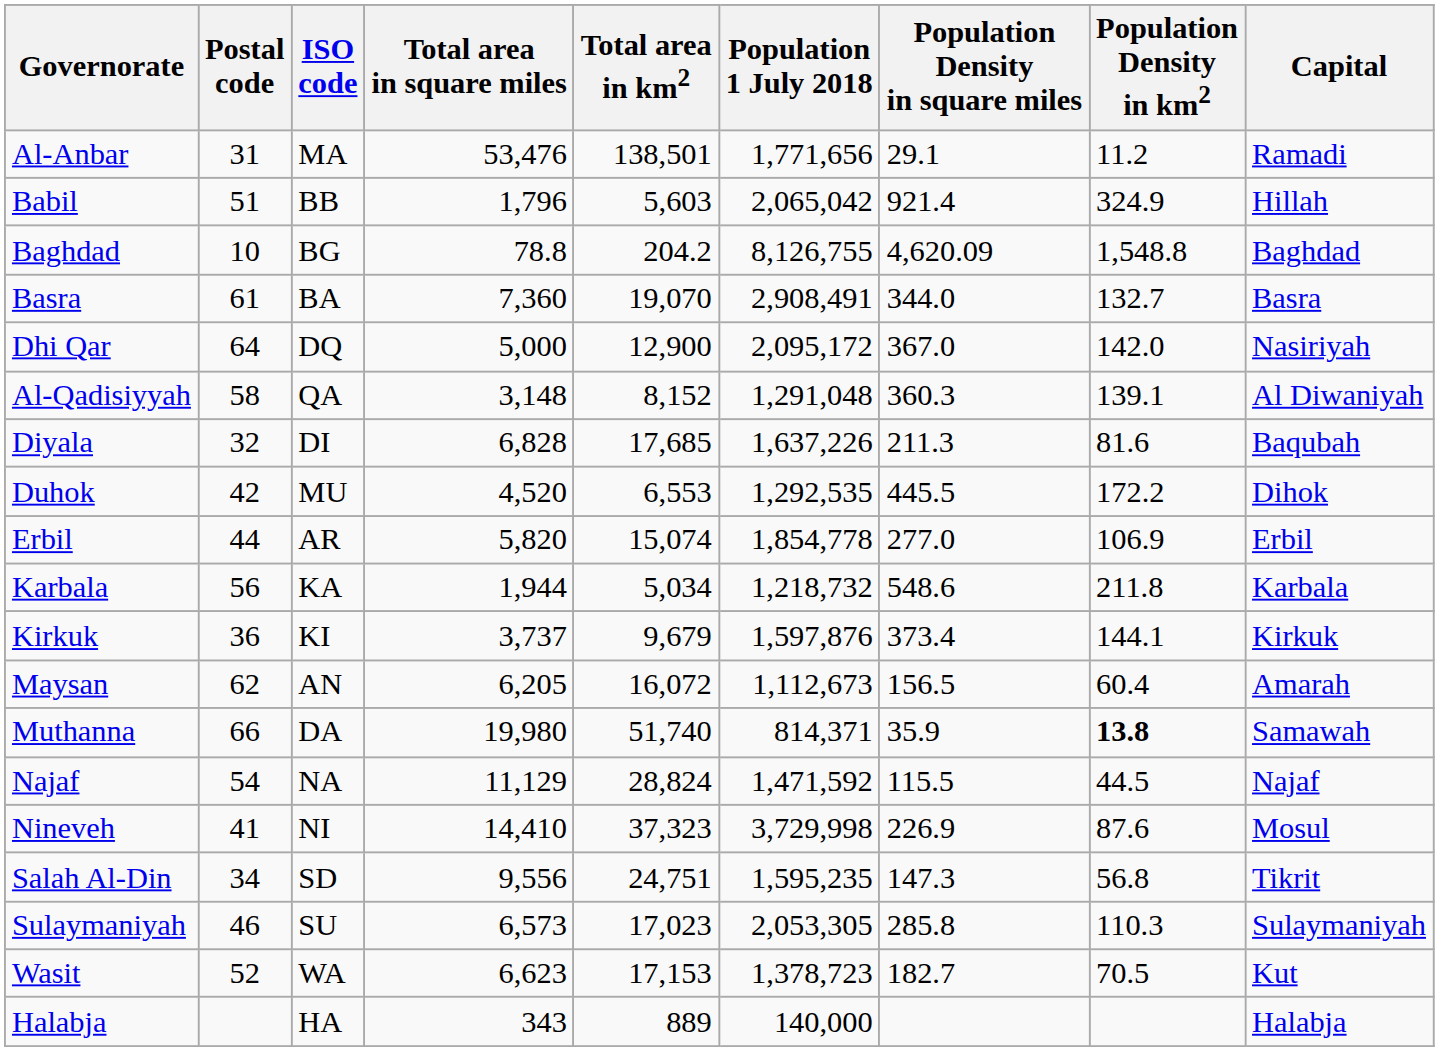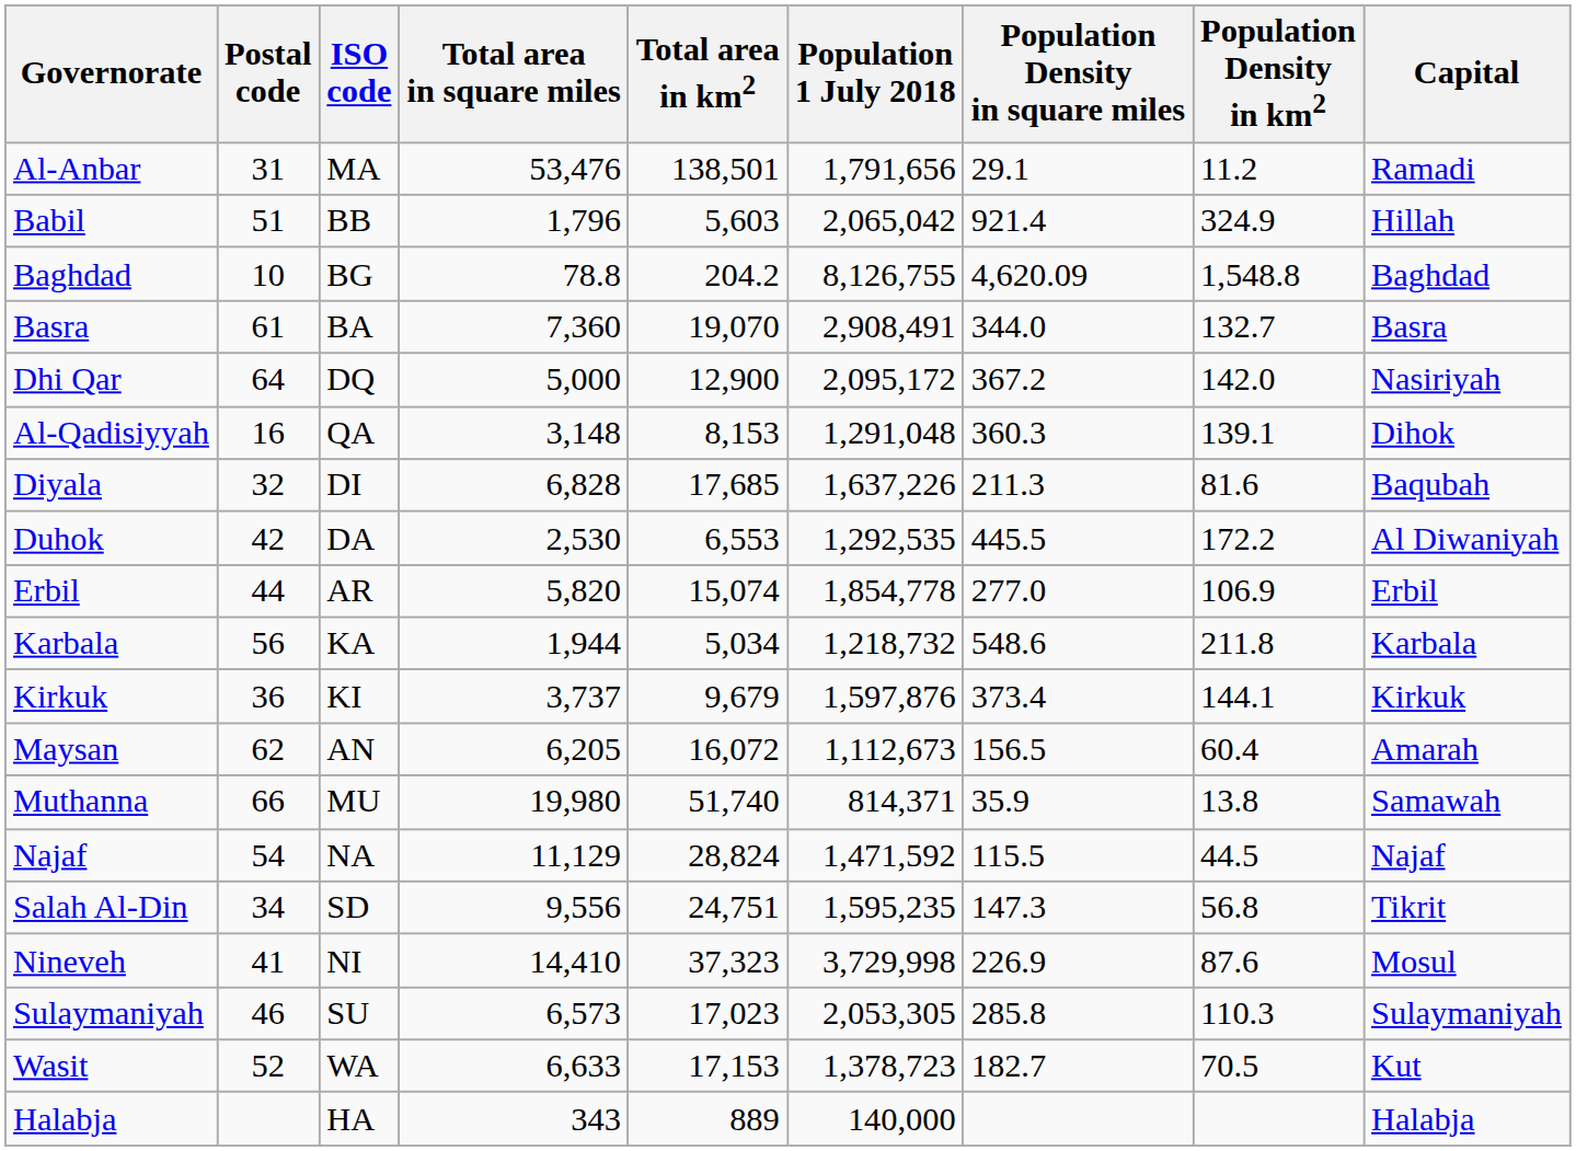Al-Anbar | Population 1 July 2018: 1,771,656 -> 1,791,656
Dhi Qar | Population Density in square miles: 367.0 -> 367.2
Al-Qadisiyyah | Postal code: 58 -> 16
Al-Qadisiyyah | Total area in km2: 8,152 -> 8,153
Al-Qadisiyyah | Capital: Al Diwaniyah -> Dihok
Duhok | ISO code: MU -> DA
Duhok | Total area in square miles: 4,520 -> 2,530
Duhok | Capital: Dihok -> Al Diwaniyah
Muthanna | ISO code: DA -> MU
Muthanna | Population Density in km2: bold -> normal
rows swapped: Nineveh <-> Salah Al-Din
Wasit | Total area in square miles: 6,623 -> 6,633
